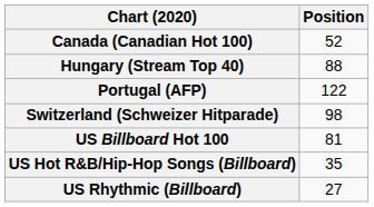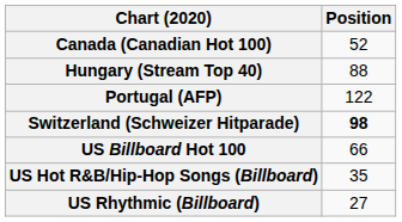Switzerland (Schweizer Hitparade) | Position: normal -> bold
US Billboard Hot 100 | Position: 81 -> 66
